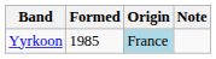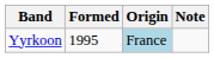Yyrkoon | Formed: 1985 -> 1995
